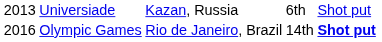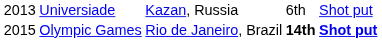Olympic Games | column 1: 2016 -> 2015
Olympic Games | column 4: normal -> bold
